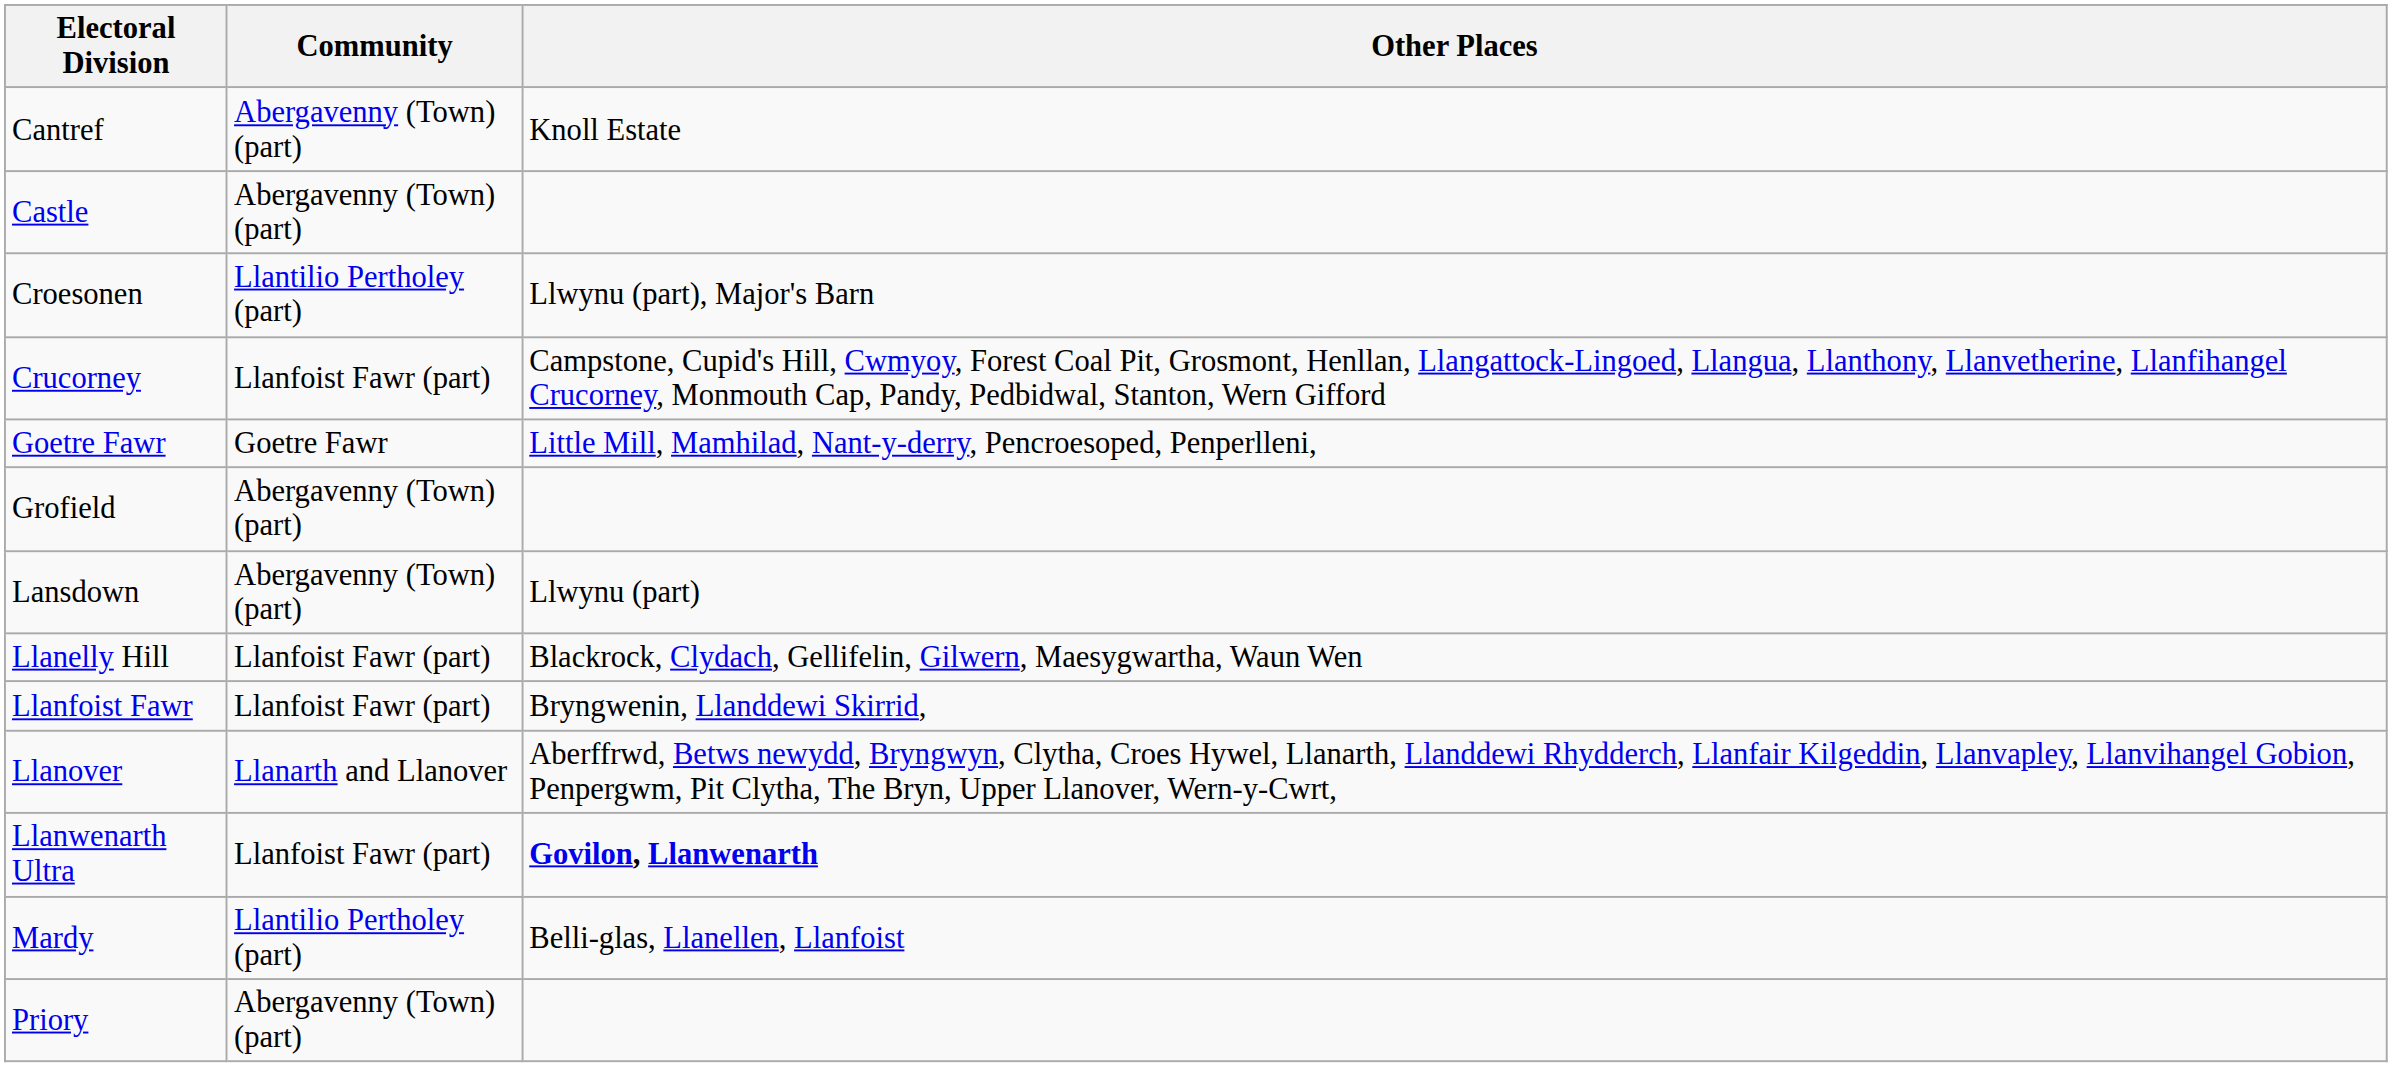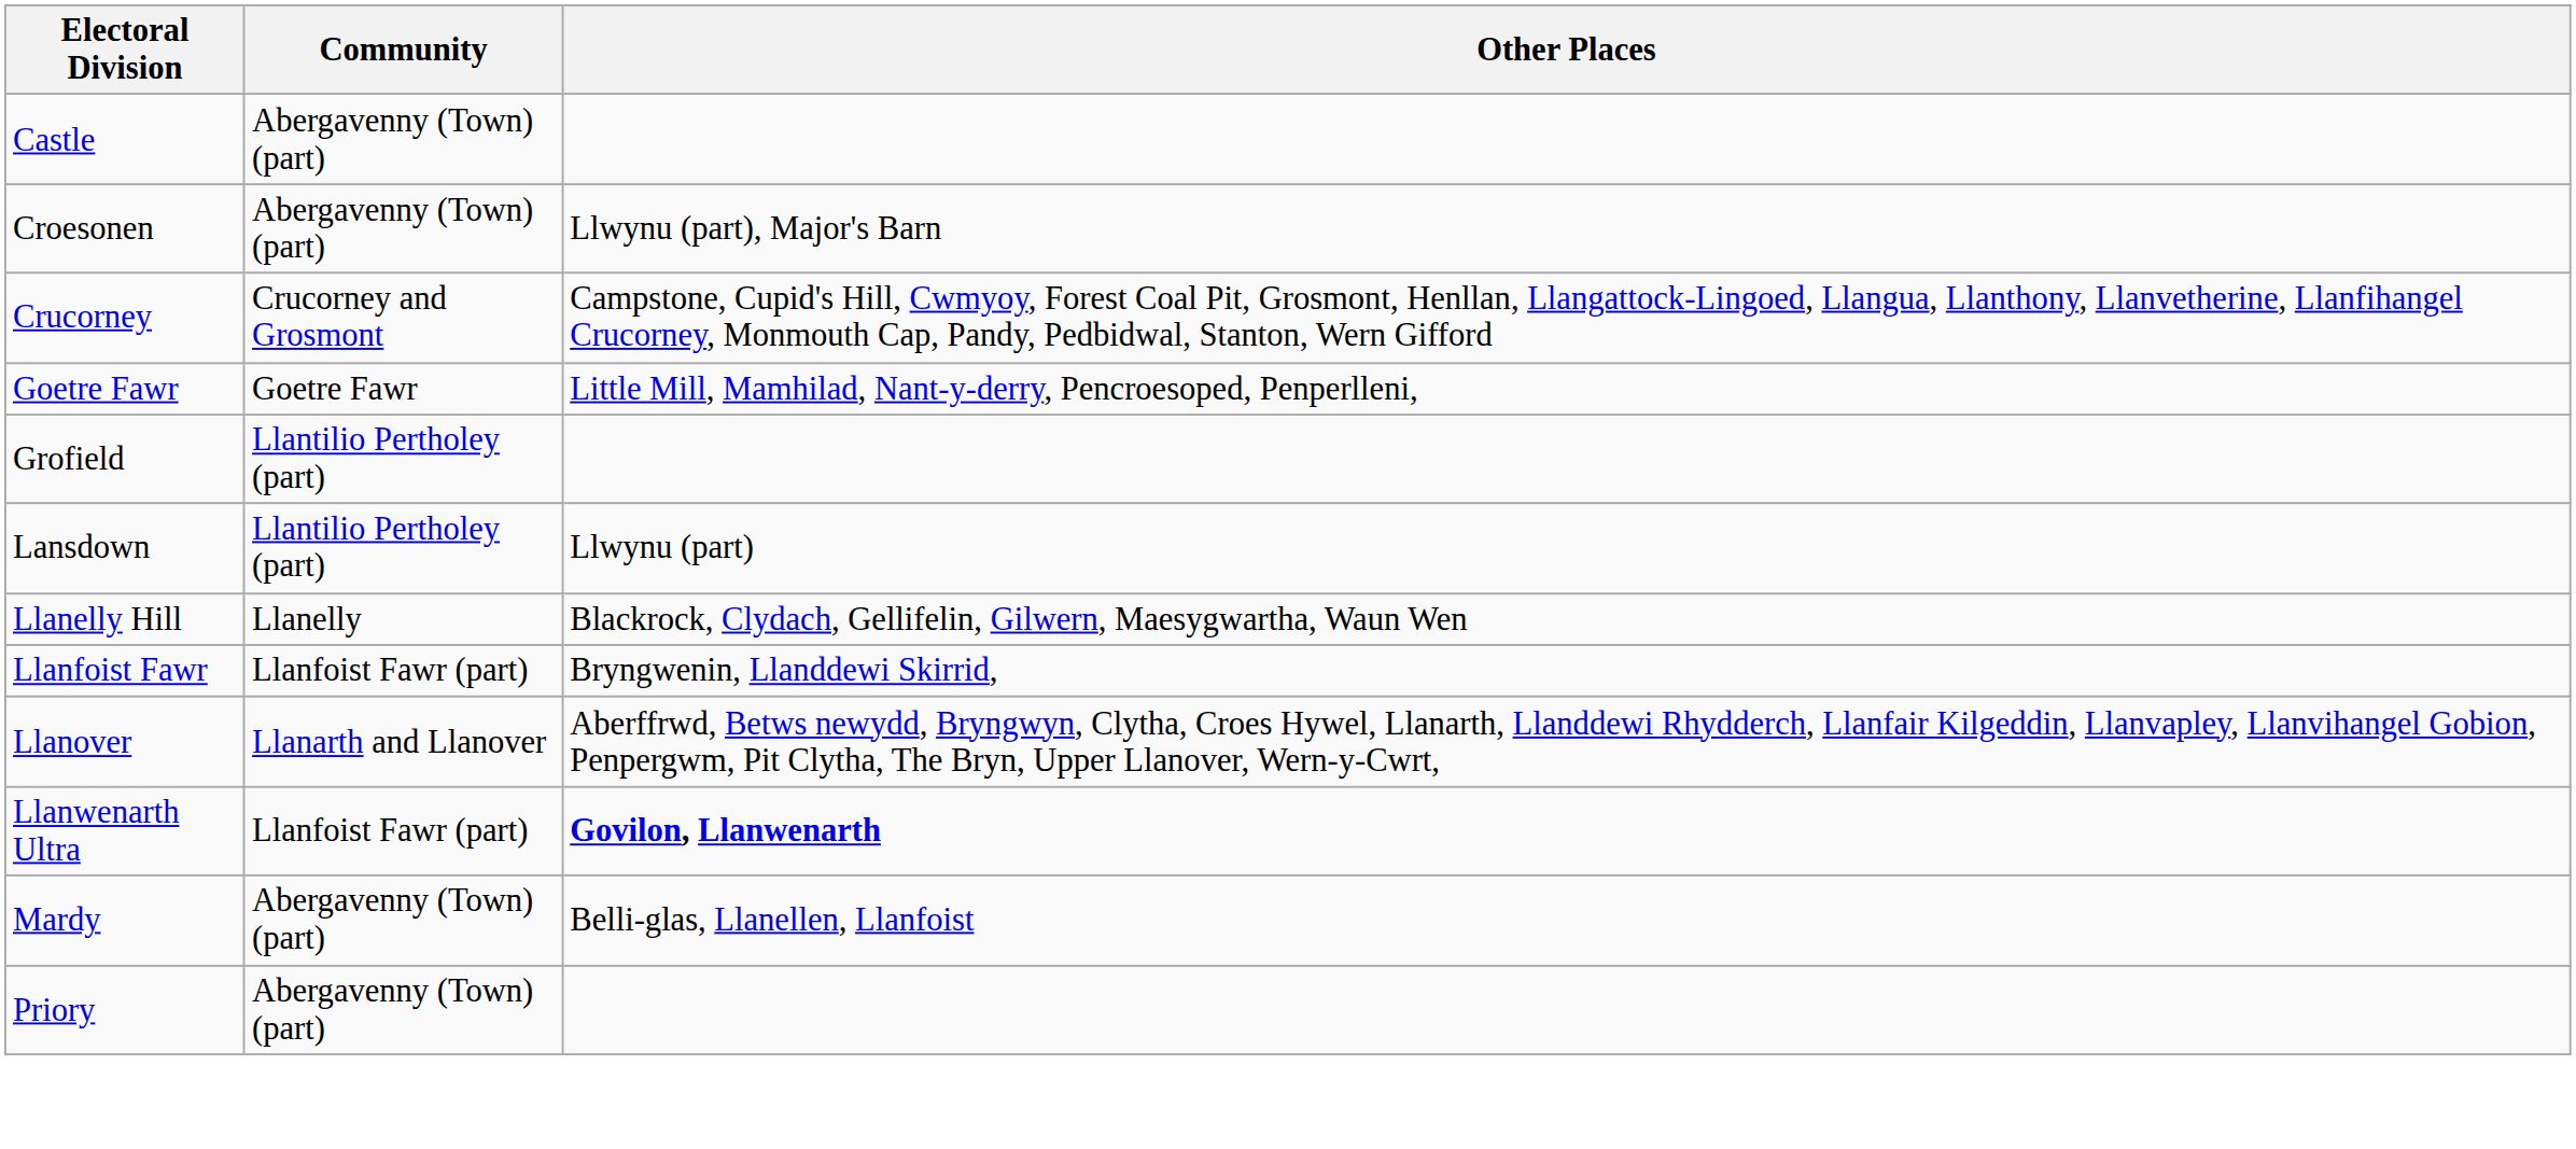- row: Cantref | Abergavenny (Town) (part) | Knoll Estate
Croesonen | Community: Llantilio Pertholey (part) -> Abergavenny (Town) (part)
Crucorney | Community: Llanfoist Fawr (part) -> Crucorney and Grosmont
Grofield | Community: Abergavenny (Town) (part) -> Llantilio Pertholey (part)
Lansdown | Community: Abergavenny (Town) (part) -> Llantilio Pertholey (part)
Llanelly Hill | Community: Llanfoist Fawr (part) -> Llanelly
Mardy | Community: Llantilio Pertholey (part) -> Abergavenny (Town) (part)
